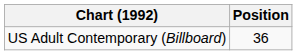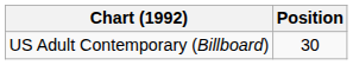US Adult Contemporary (Billboard) | Position: 36 -> 30
